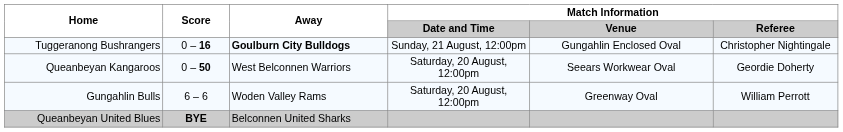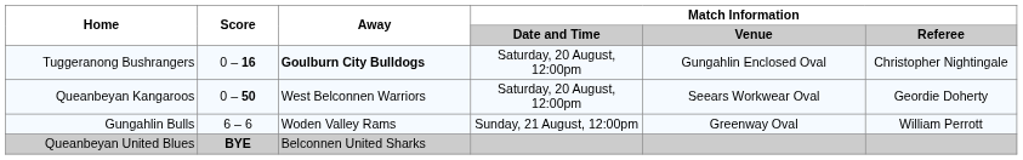Tuggeranong Bushrangers | Match Information / Date and Time: Sunday, 21 August, 12:00pm -> Saturday, 20 August, 12:00pm
Gungahlin Bulls | Match Information / Date and Time: Saturday, 20 August, 12:00pm -> Sunday, 21 August, 12:00pm
